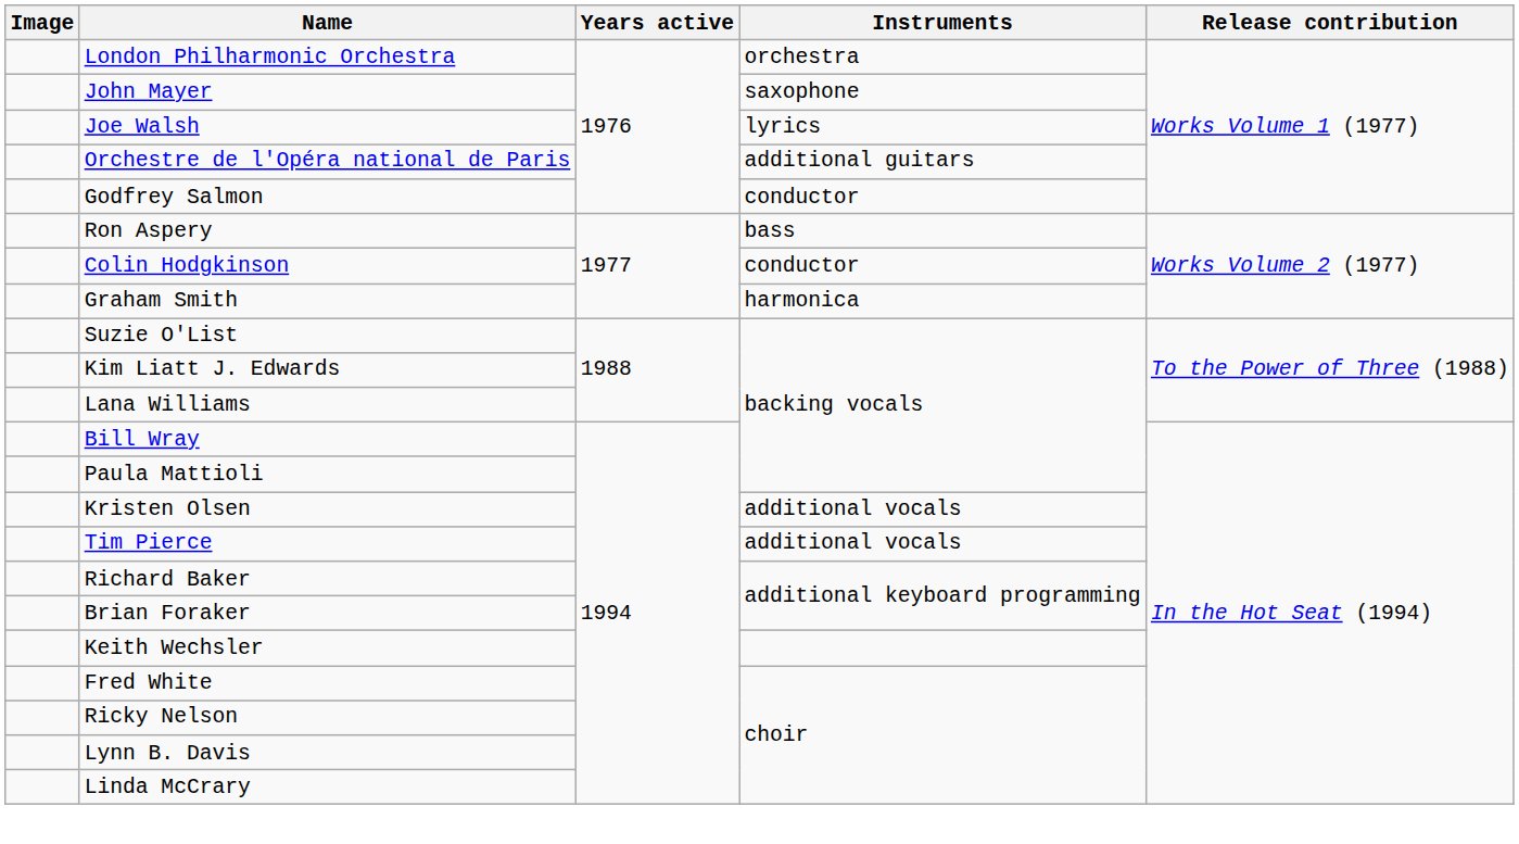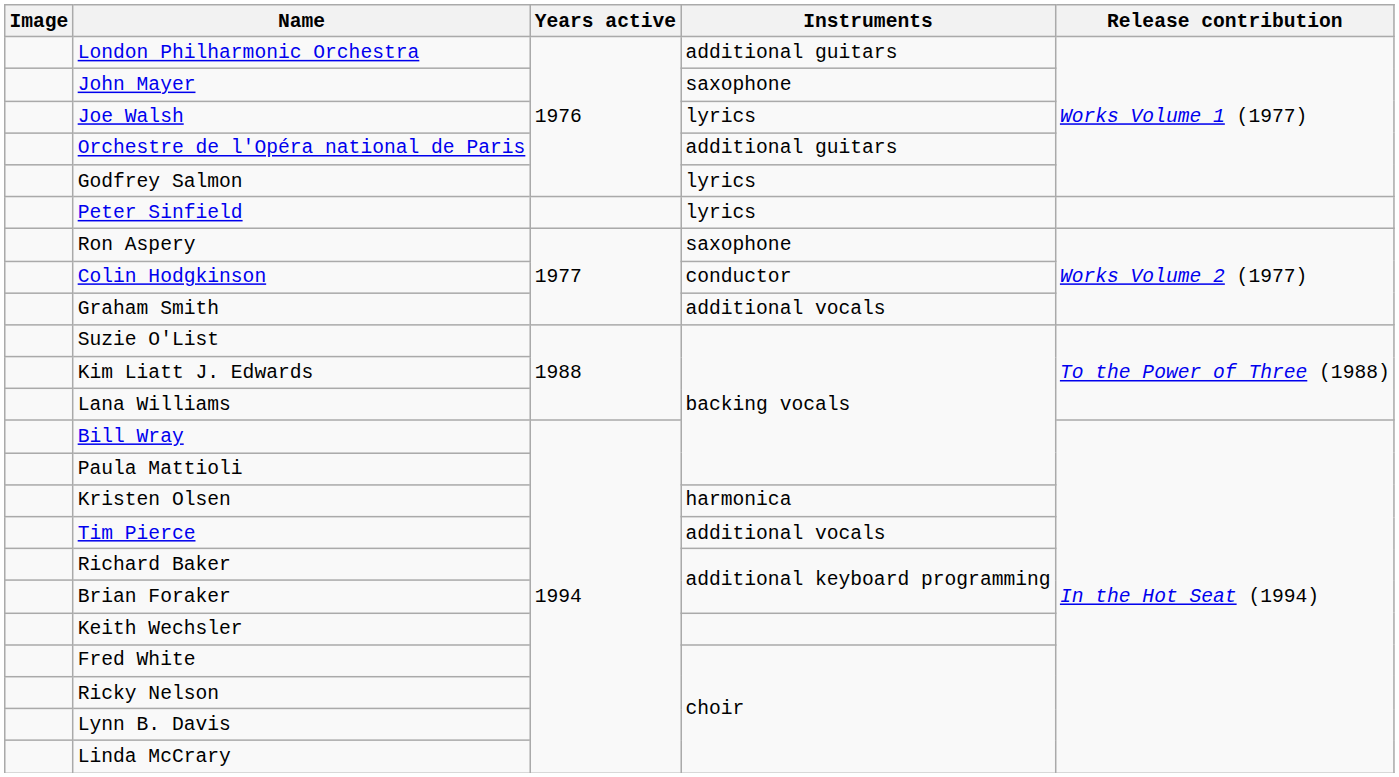London Philharmonic Orchestra | Instruments: orchestra -> additional guitars
Godfrey Salmon | Instruments: conductor -> lyrics
+ row: Peter Sinfield | lyrics
Ron Aspery | Instruments: bass -> saxophone
Graham Smith | Instruments: harmonica -> additional vocals
Kristen Olsen | Instruments: additional vocals -> harmonica
